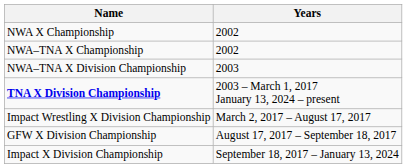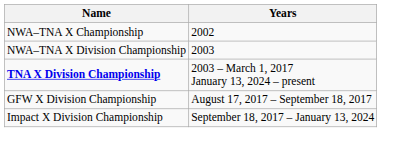- row: NWA X Championship | 2002
- row: Impact Wrestling X Division Championship | March 2, 2017 – August 17, 2017
